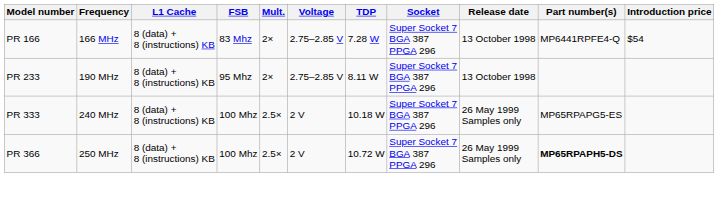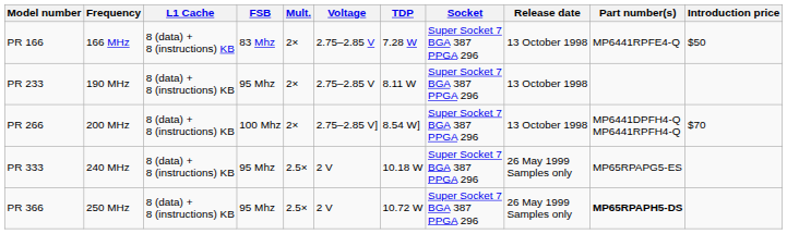PR 166 | Introduction price: $54 -> $50
+ row: PR 266 | 200 MHz | 8 (data) + 8 (instructions) KB | 100 Mhz | 2× | 2.75–2.85 V] | 8.54 W] | Super Socket 7 BGA 387 PPGA 296 | 13 October 1998 | MP6441DPFH4-Q MP6441RPFH4-Q | $70
PR 333 | FSB: 100 Mhz -> 95 Mhz
PR 366 | FSB: 100 Mhz -> 95 Mhz
